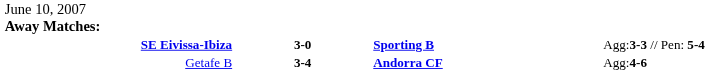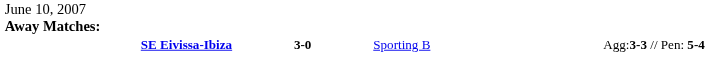SE Eivissa-Ibiza | column 3: bold -> normal
- row: Getafe B | 3-4 | Andorra CF | Agg:4-6
